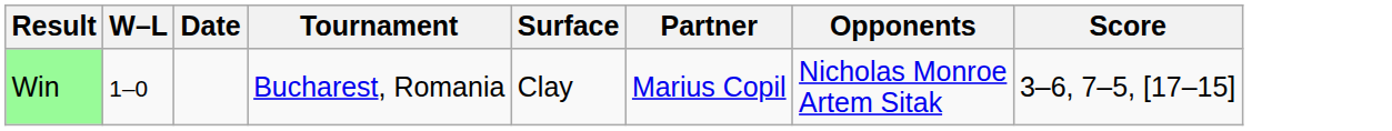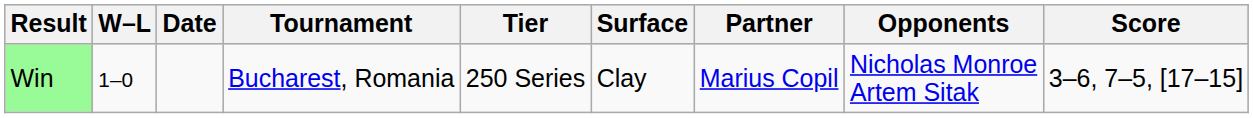+ column: Tier | 250 Series
